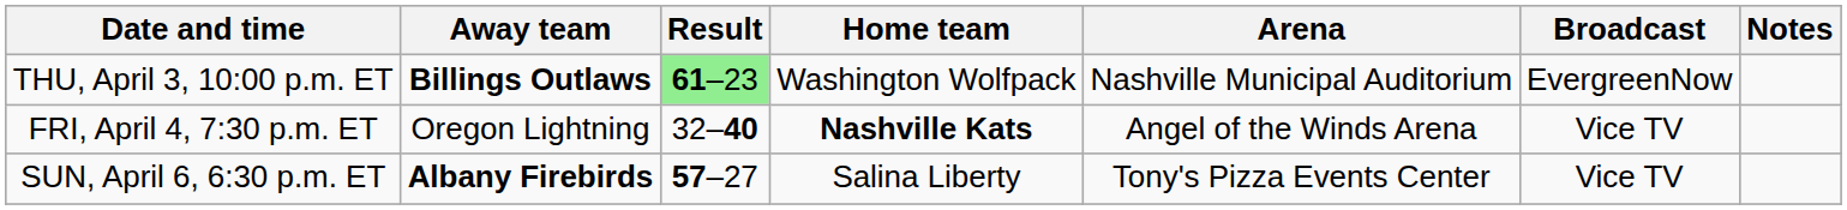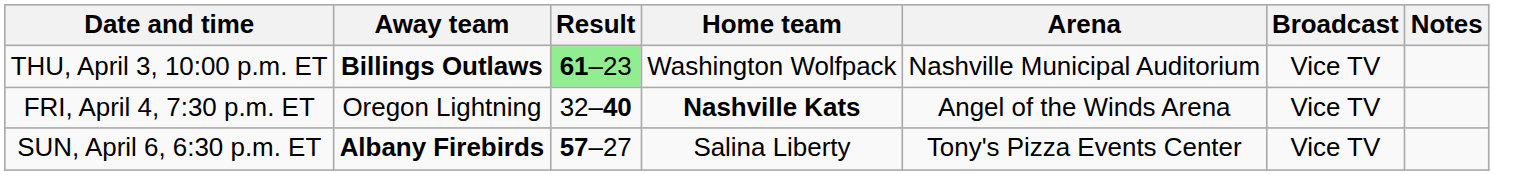THU, April 3, 10:00 p.m. ET | Broadcast: EvergreenNow -> Vice TV
